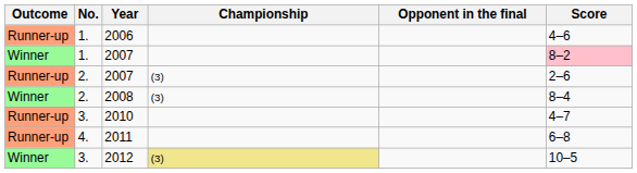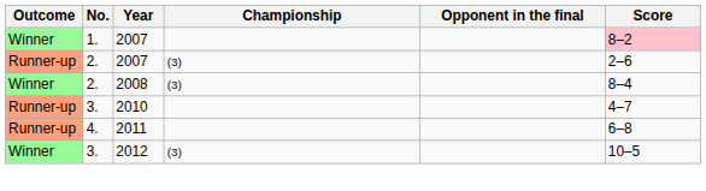- row: Runner-up | 1. | 2006 | 4–6
2012 | Championship: khaki background -> no background
